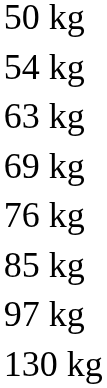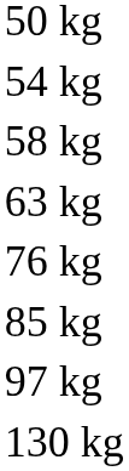+ row: 58 kg
- row: 69 kg
